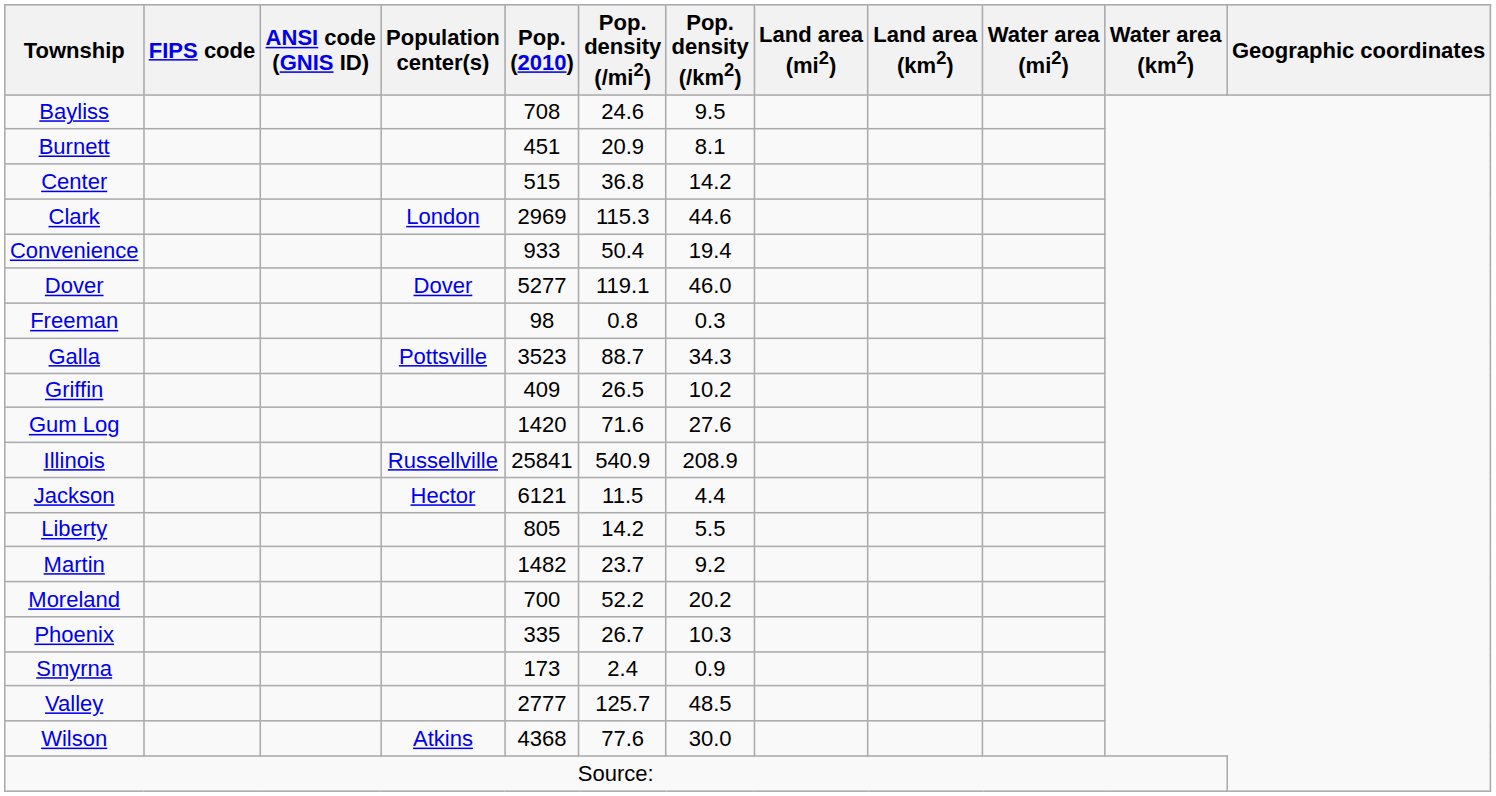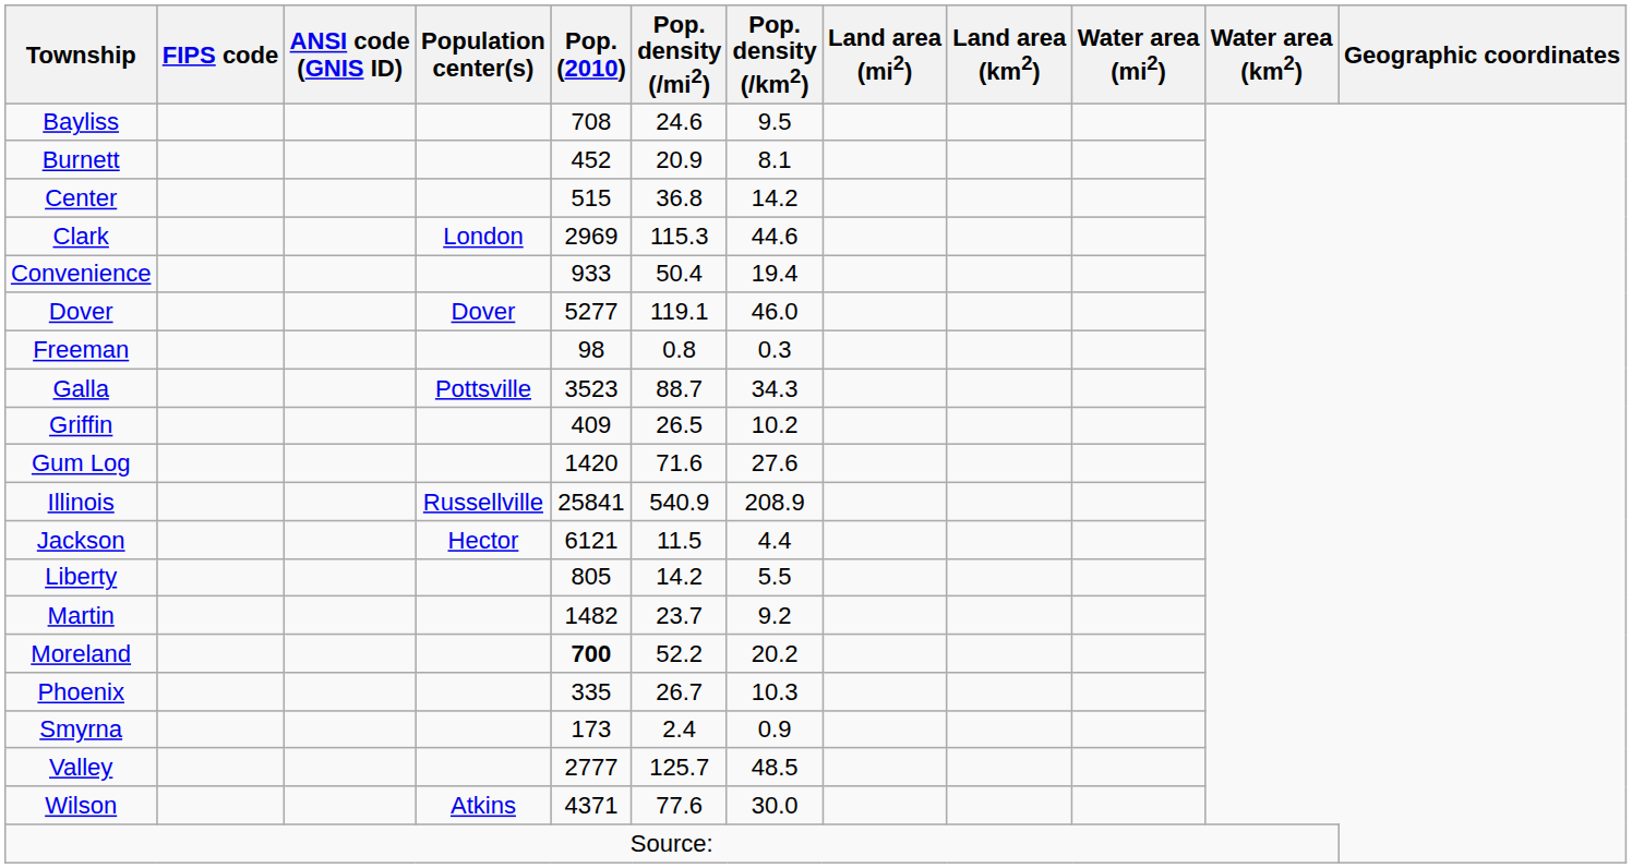Burnett | Pop. (2010): 451 -> 452
Moreland | Pop. (2010): normal -> bold
Wilson | Pop. (2010): 4368 -> 4371
